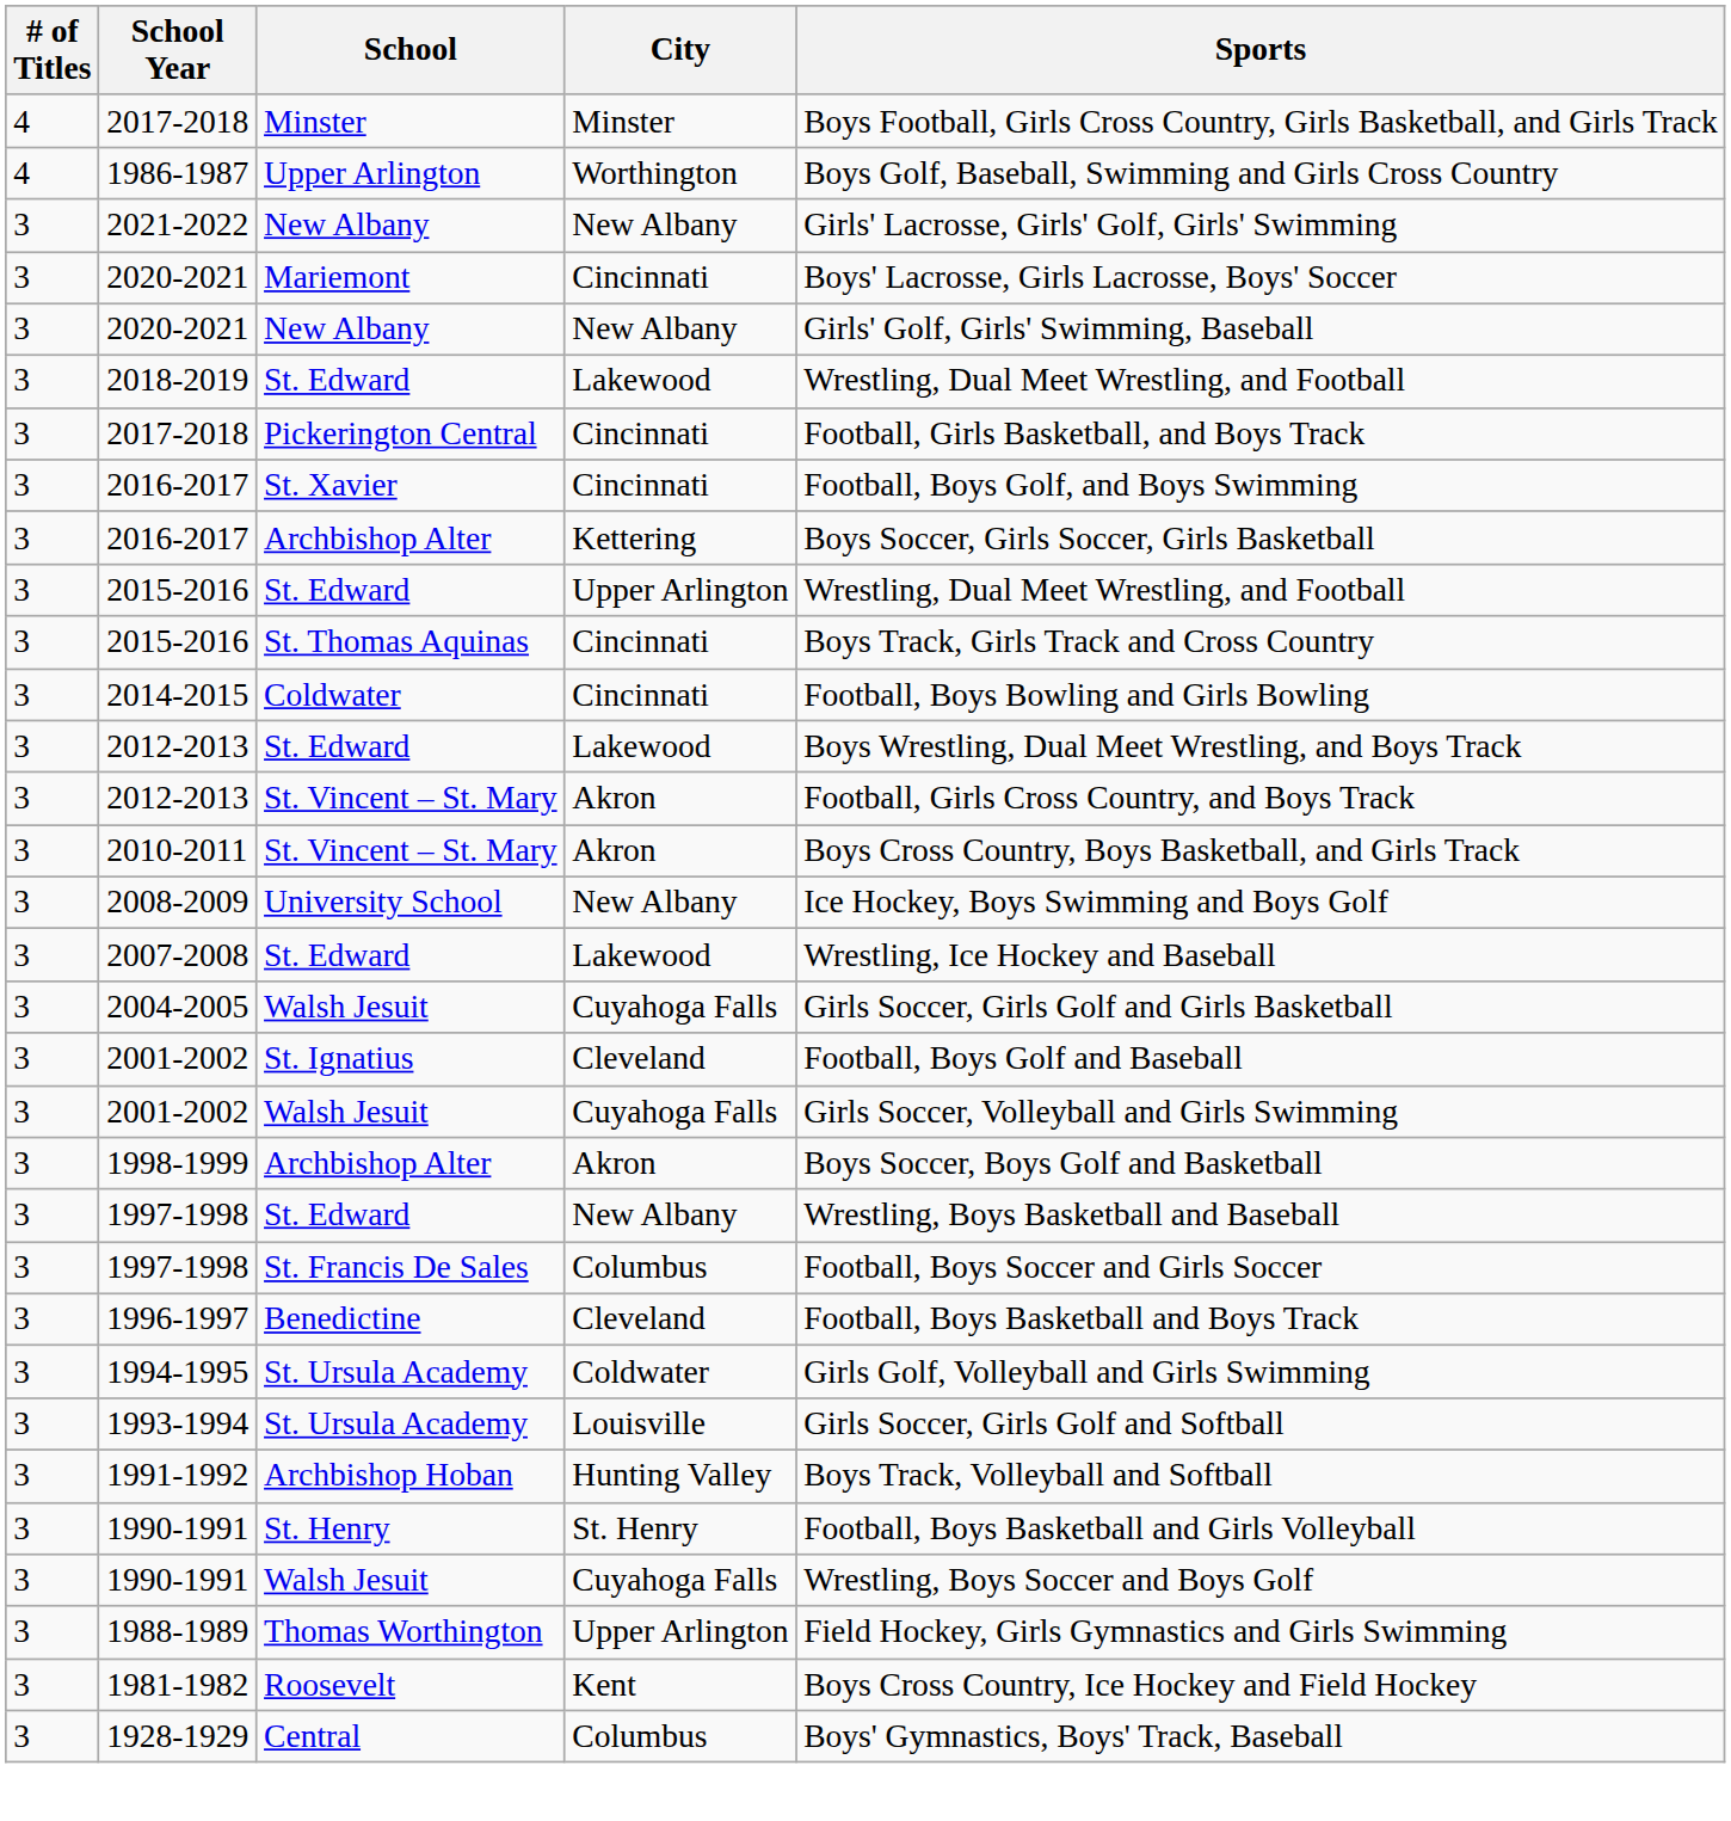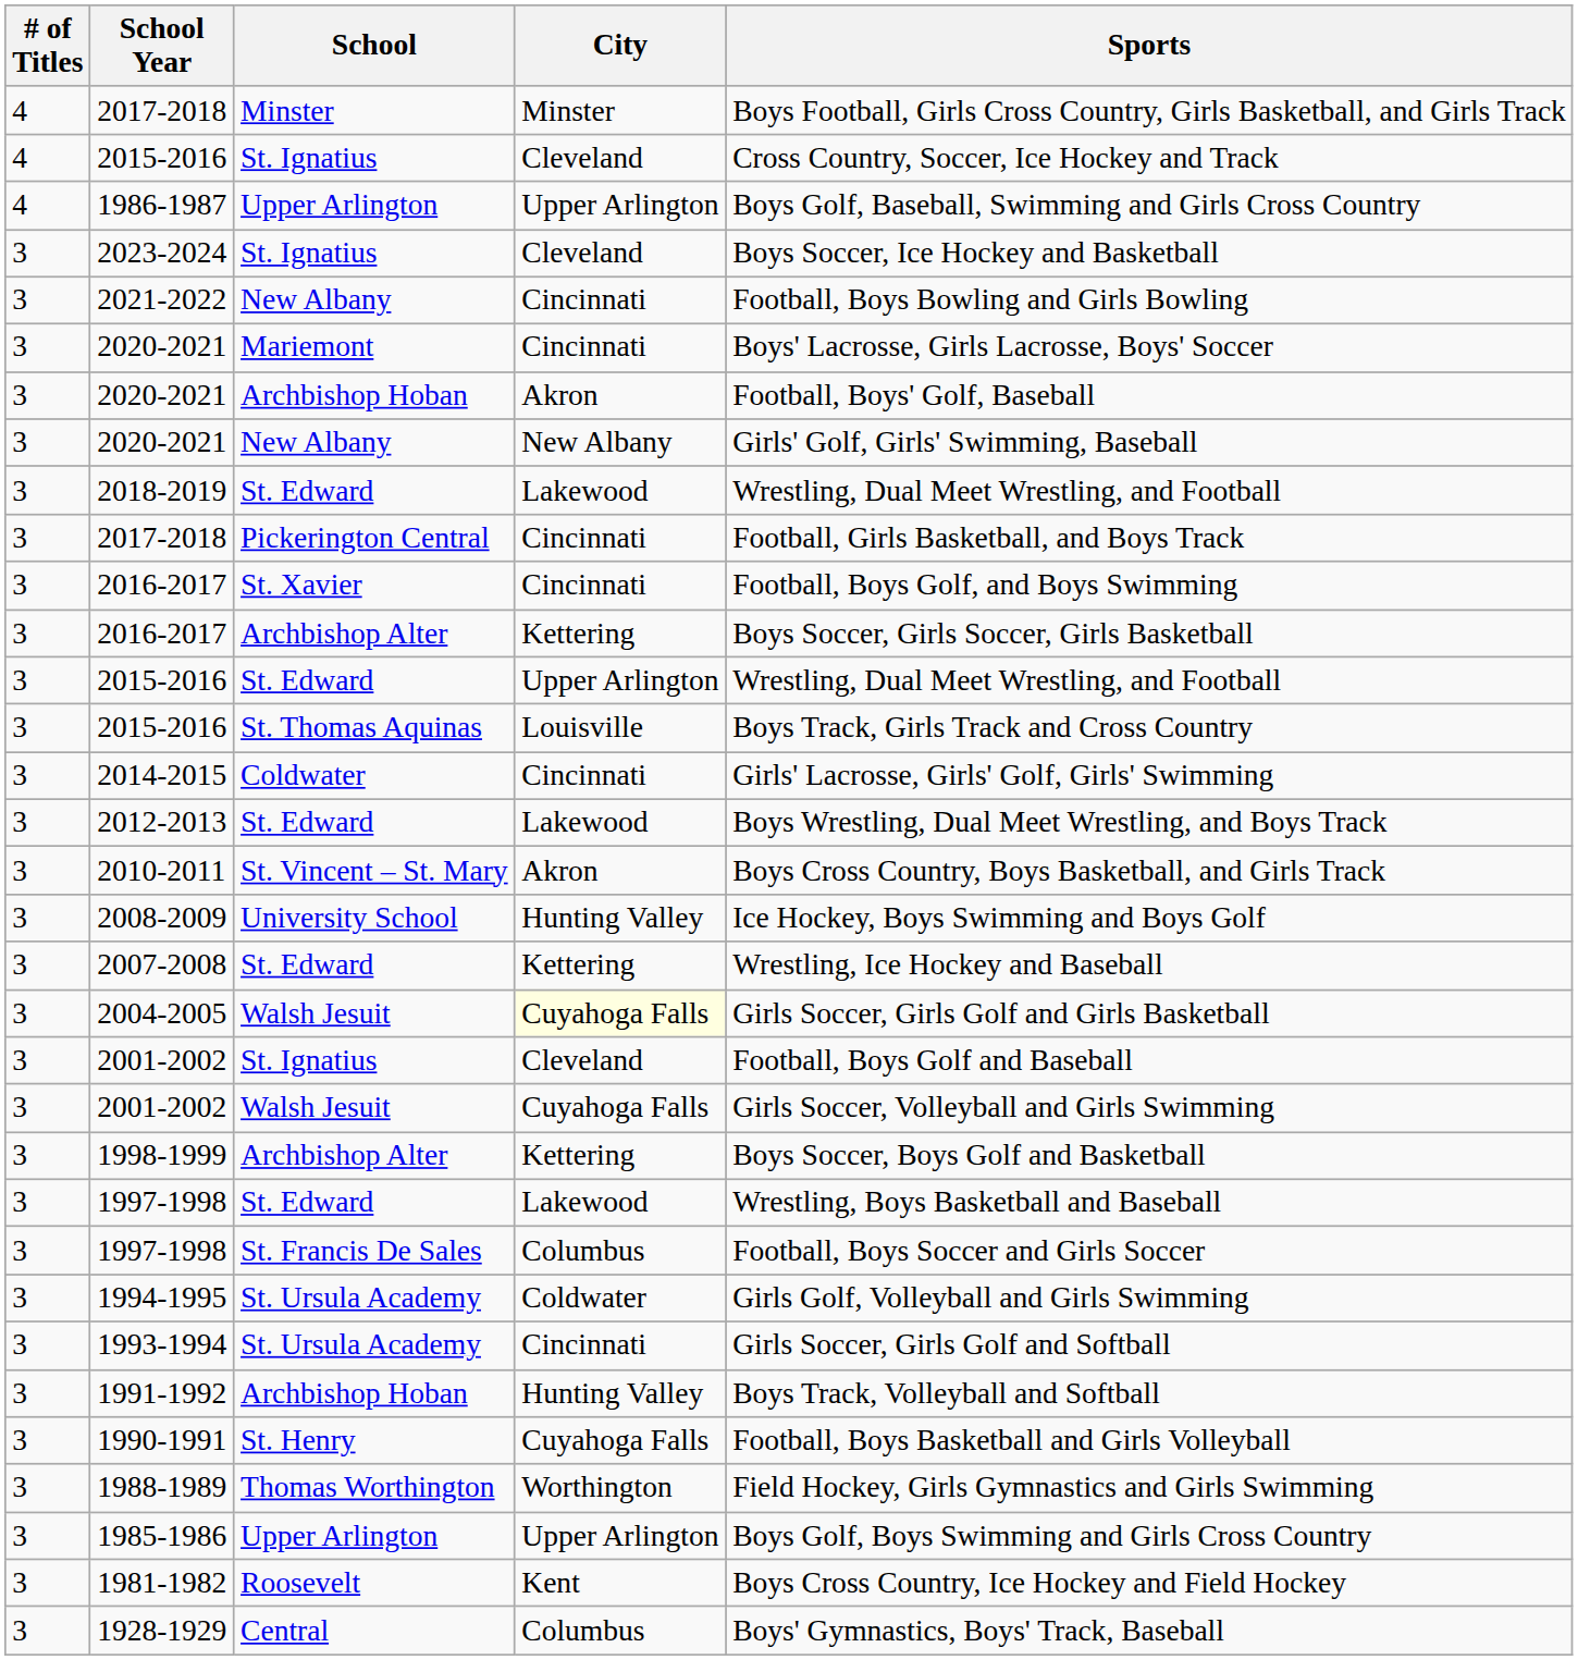+ row: 4 | 2015-2016 | St. Ignatius | Cleveland | Cross Country, Soccer, Ice Hockey and Track
1986-1987 | City: Worthington -> Upper Arlington
+ row: 3 | 2023-2024 | St. Ignatius | Cleveland | Boys Soccer, Ice Hockey and Basketball
2021-2022 | City: New Albany -> Cincinnati
2021-2022 | Sports: Girls' Lacrosse, Girls' Golf, Girls' Swimming -> Football, Boys Bowling and Girls Bowling
+ row: 3 | 2020-2021 | Archbishop Hoban | Akron | Football, Boys' Golf, Baseball
2015-2016 / St. Thomas Aquinas | City: Cincinnati -> Louisville
2014-2015 | Sports: Football, Boys Bowling and Girls Bowling -> Girls' Lacrosse, Girls' Golf, Girls' Swimming
- row: 3 | 2012-2013 | St. Vincent – St. Mary | Akron | Football, Girls Cross Country, and Boys Track
2008-2009 | City: New Albany -> Hunting Valley
2007-2008 | City: Lakewood -> Kettering
2004-2005 | City: no background -> lightyellow background
1998-1999 | City: Akron -> Kettering
1997-1998 / St. Edward | City: New Albany -> Lakewood
- row: 3 | 1996-1997 | Benedictine | Cleveland | Football, Boys Basketball and Boys Track
1993-1994 | City: Louisville -> Cincinnati
1990-1991 / St. Henry | City: St. Henry -> Cuyahoga Falls
- row: 3 | 1990-1991 | Walsh Jesuit | Cuyahoga Falls | Wrestling, Boys Soccer and Boys Golf
1988-1989 | City: Upper Arlington -> Worthington
+ row: 3 | 1985-1986 | Upper Arlington | Upper Arlington | Boys Golf, Boys Swimming and Girls Cross Country
